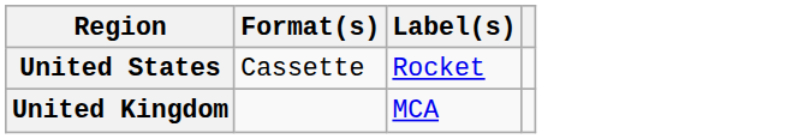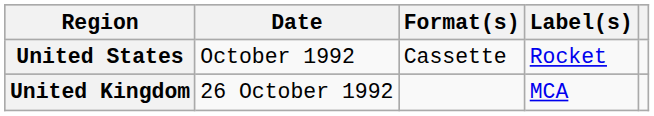+ column: Date | October 1992 | 26 October 1992
